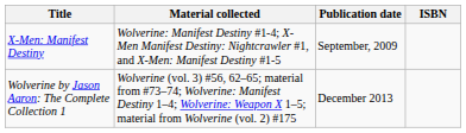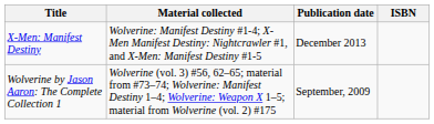X-Men: Manifest Destiny | Publication date: September, 2009 -> December 2013
Wolverine by Jason Aaron: The Complete Collection 1 | Publication date: December 2013 -> September, 2009
